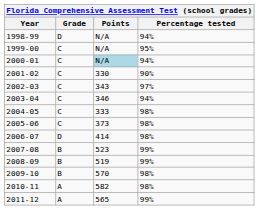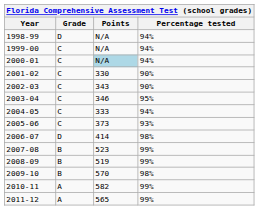1999-00 | Percentage tested: 95% -> 94%
2002-03 | Percentage tested: 97% -> 90%
2003-04 | Percentage tested: 94% -> 95%
2004-05 | Percentage tested: 98% -> 94%
2005-06 | Percentage tested: 98% -> 93%
2010-11 | Percentage tested: 98% -> 99%
